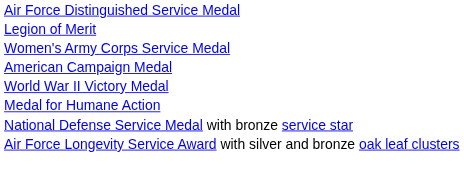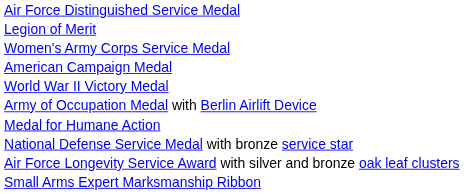+ row: Army of Occupation Medal with Berlin Airlift Device
+ row: Small Arms Expert Marksmanship Ribbon
